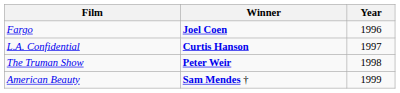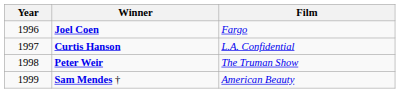columns swapped: Year <-> Film
